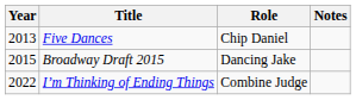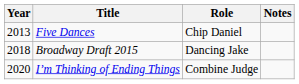Broadway Draft 2015 | Year: 2015 -> 2018
I’m Thinking of Ending Things | Year: 2022 -> 2020
